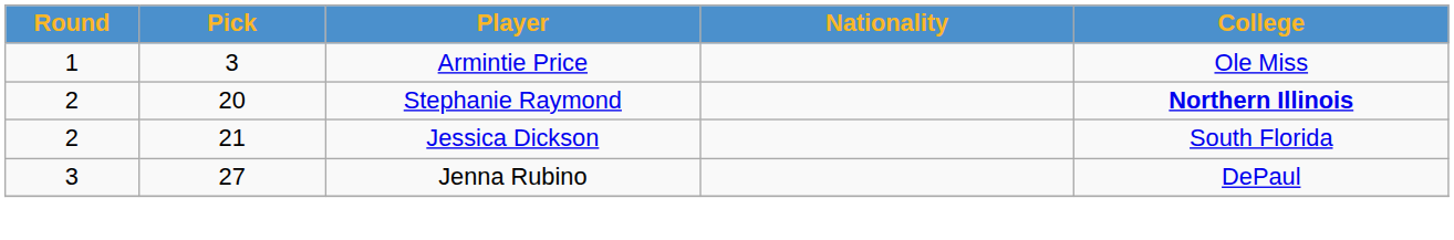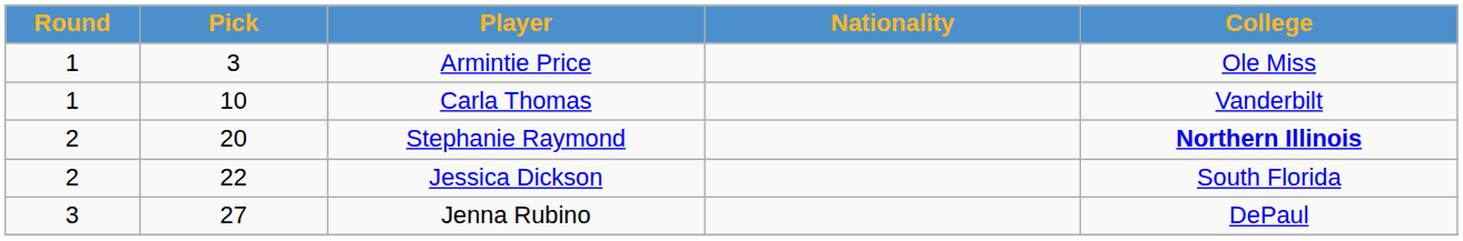+ row: 1 | 10 | Carla Thomas | Vanderbilt
Jessica Dickson | Pick: 21 -> 22
